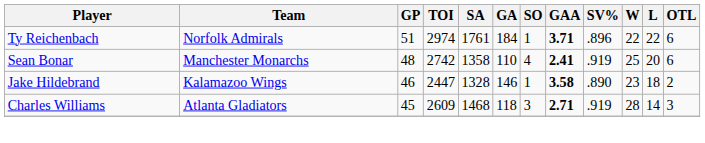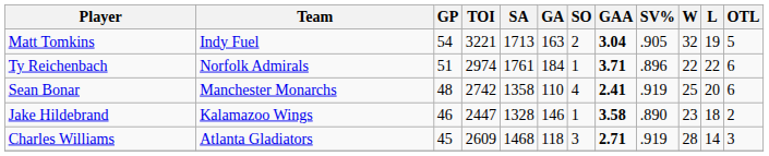+ row: Matt Tomkins | Indy Fuel | 54 | 3221 | 1713 | 163 | 2 | 3.04 | .905 | 32 | 19 | 5
